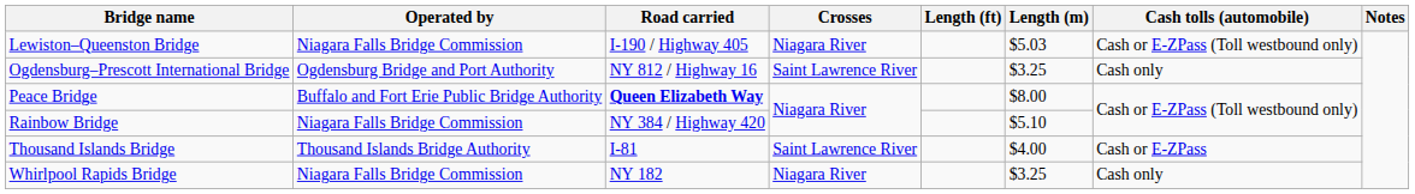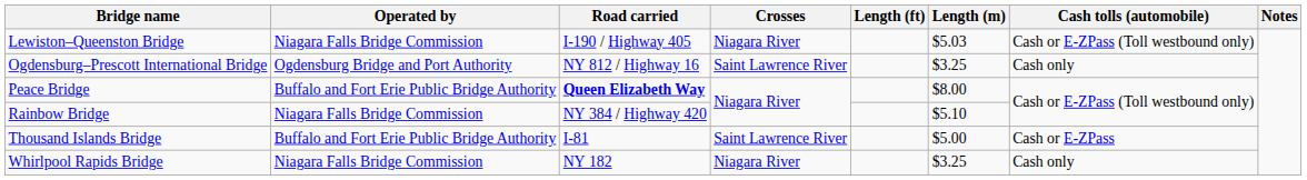Thousand Islands Bridge | Operated by: Thousand Islands Bridge Authority -> Buffalo and Fort Erie Public Bridge Authority
Thousand Islands Bridge | Length (m): $4.00 -> $5.00
